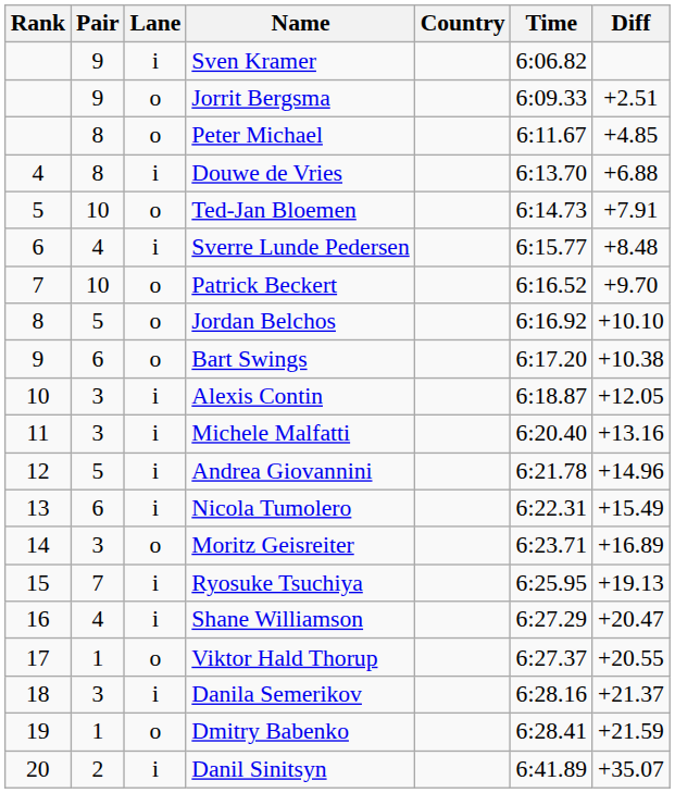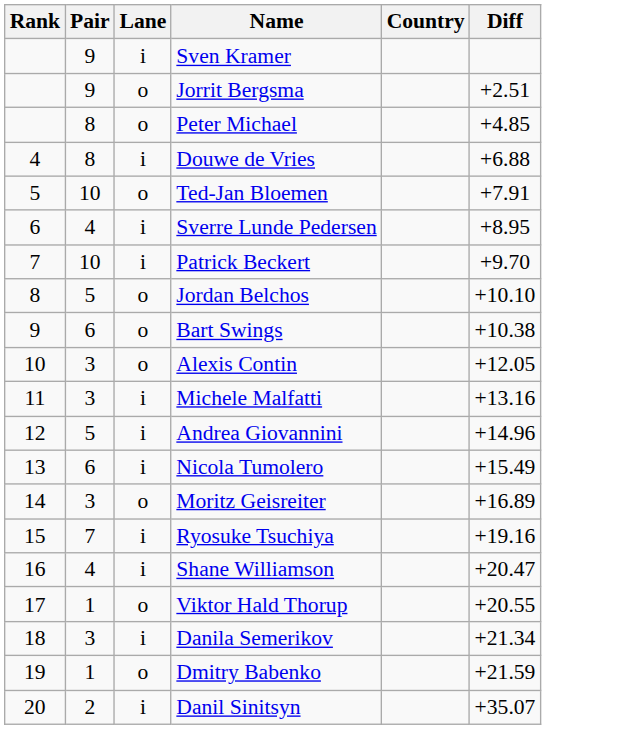- column: Time | 6:06.82 | 6:09.33 | 6:11.67 | 6:13.70 | 6:14.73 | 6:15.77 | 6:16.52 | 6:16.92 | 6:17.20 | 6:18.87 | 6:20.40 | 6:21.78 | 6:22.31 | 6:23.71 | 6:25.95 | 6:27.29 | 6:27.37 | 6:28.16 | 6:28.41 | 6:41.89
Sverre Lunde Pedersen | Diff: +8.48 -> +8.95
Patrick Beckert | Lane: o -> i
Alexis Contin | Lane: i -> o
Ryosuke Tsuchiya | Diff: +19.13 -> +19.16
Danila Semerikov | Diff: +21.37 -> +21.34
